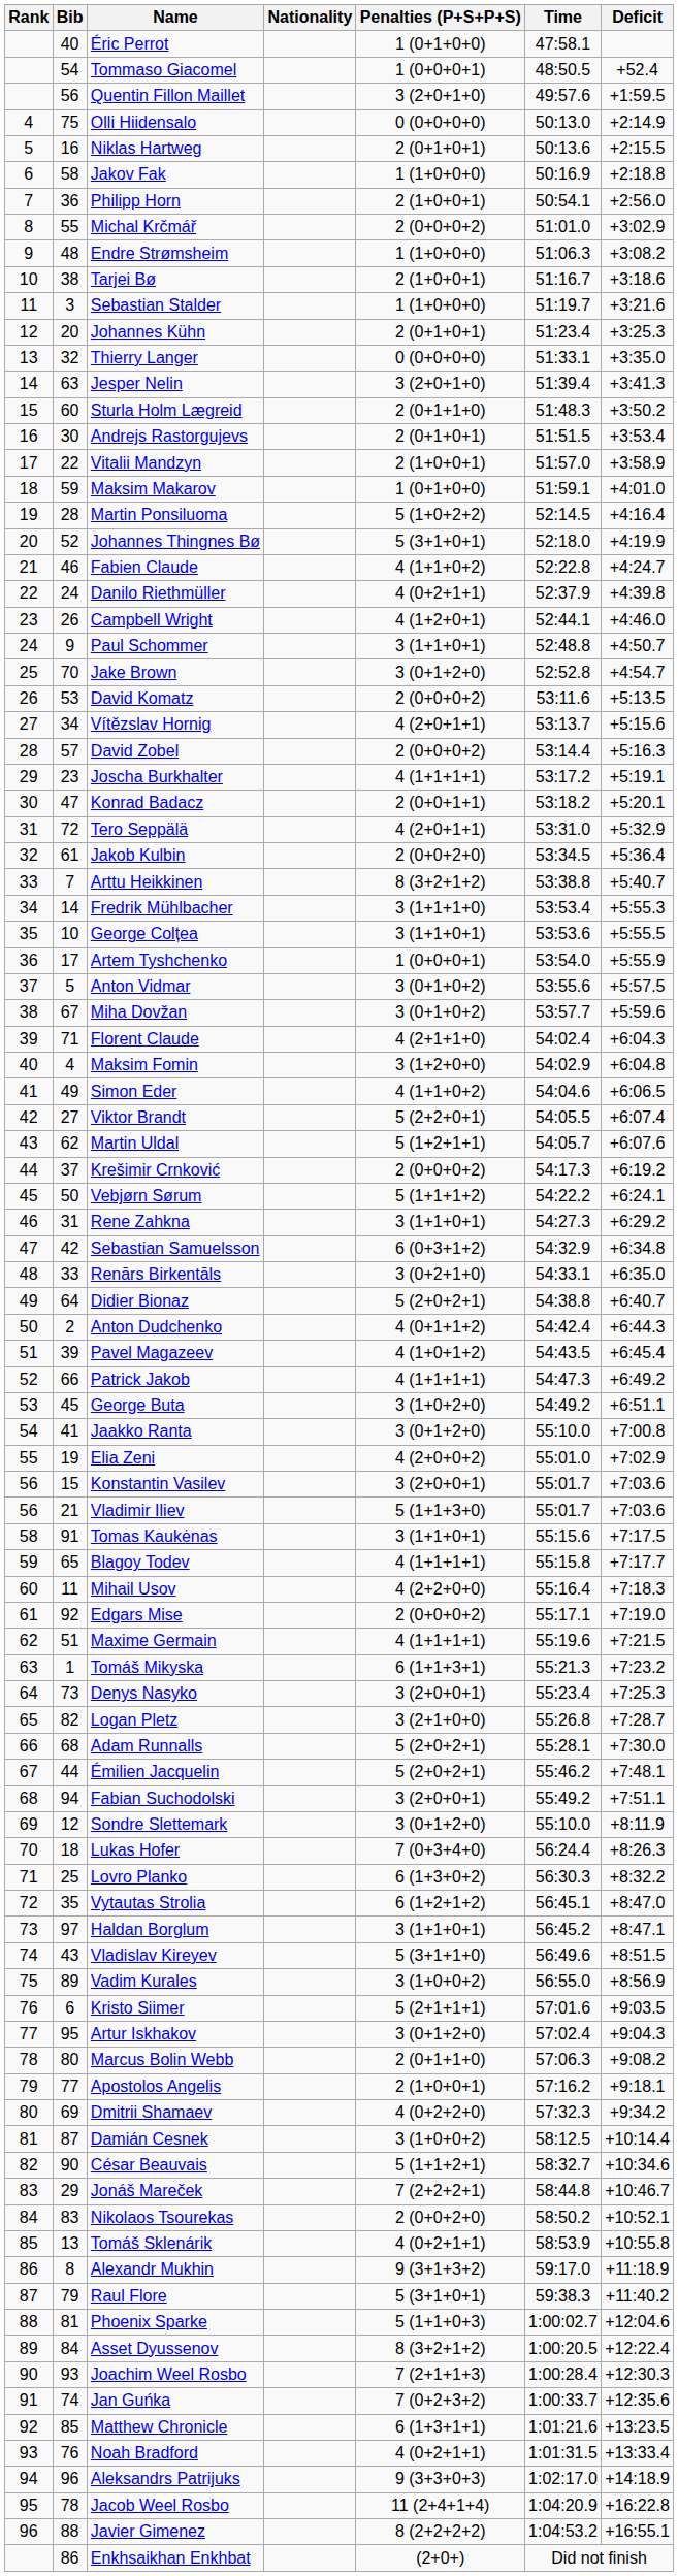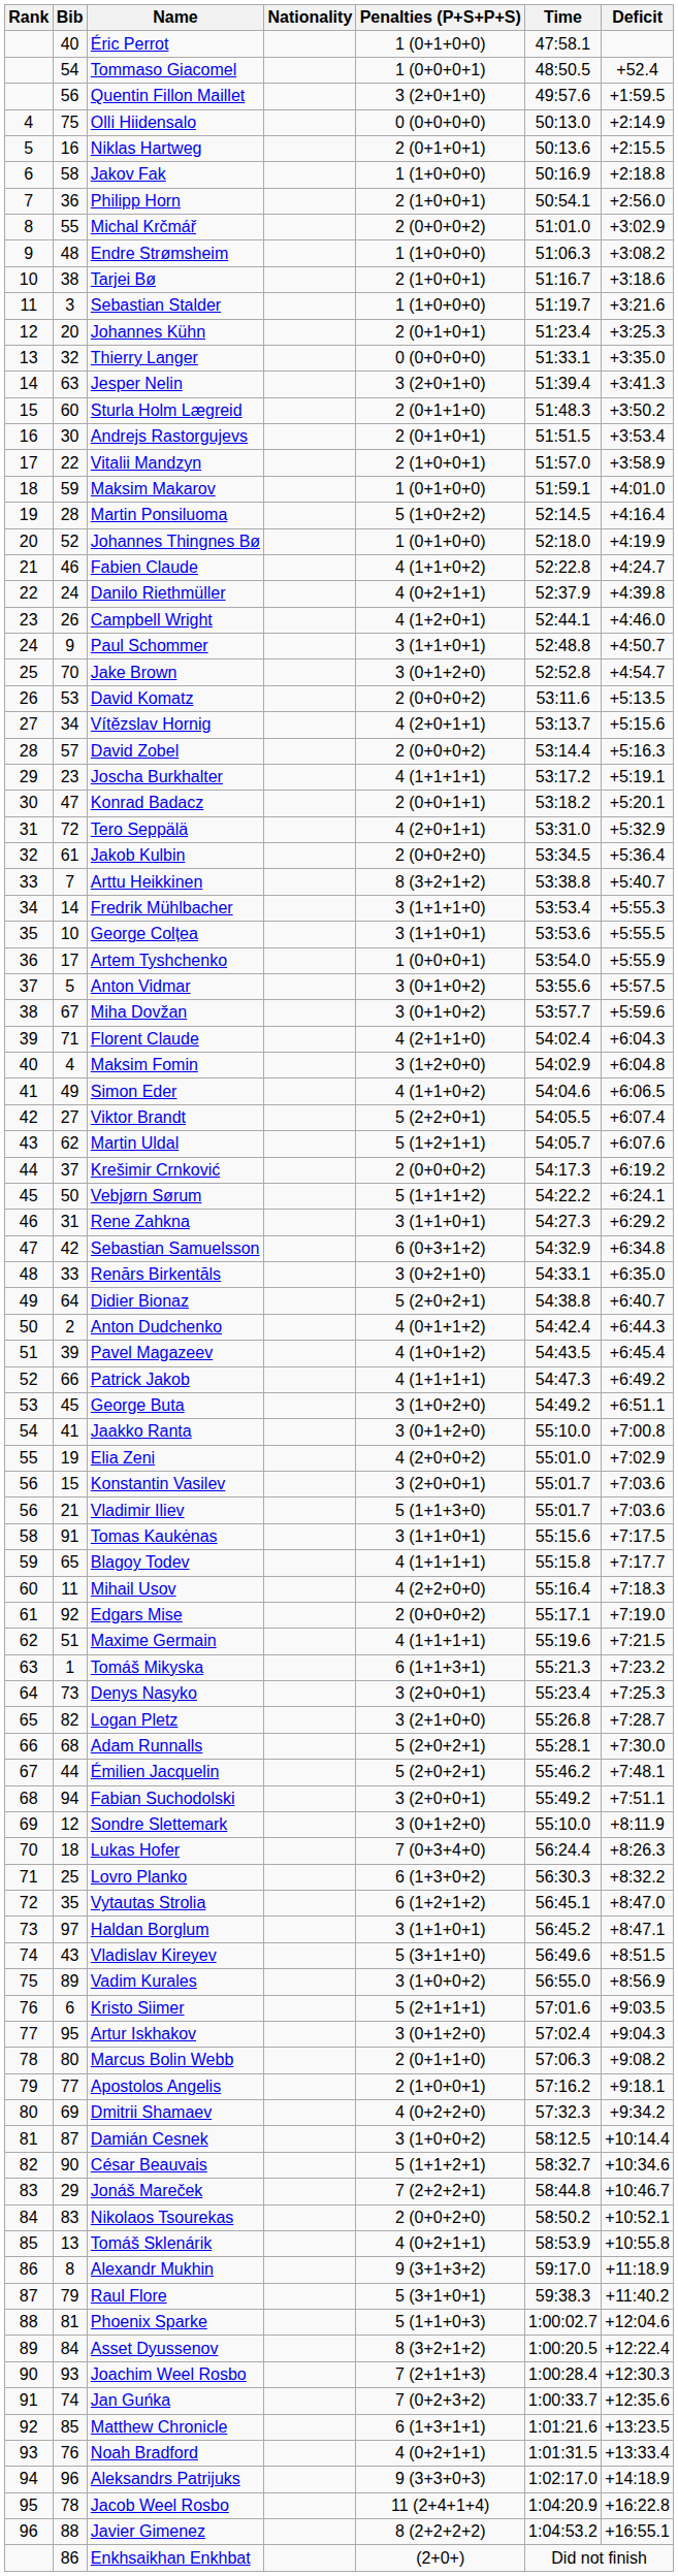Johannes Thingnes Bø | Penalties (P+S+P+S): 5 (3+1+0+1) -> 1 (0+1+0+0)
